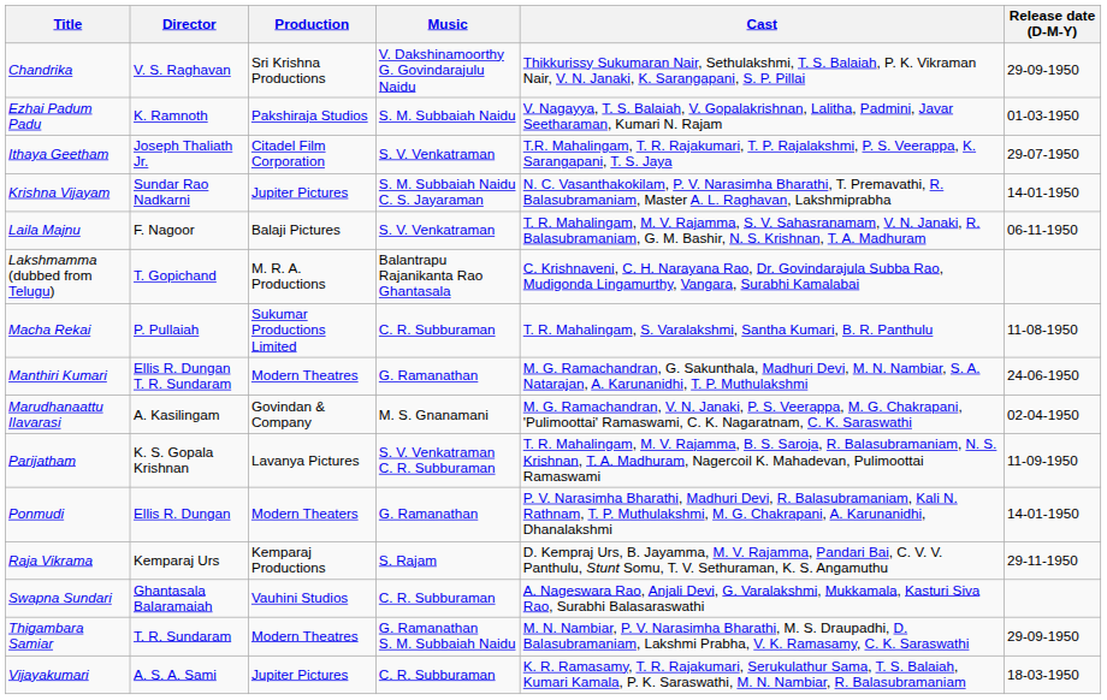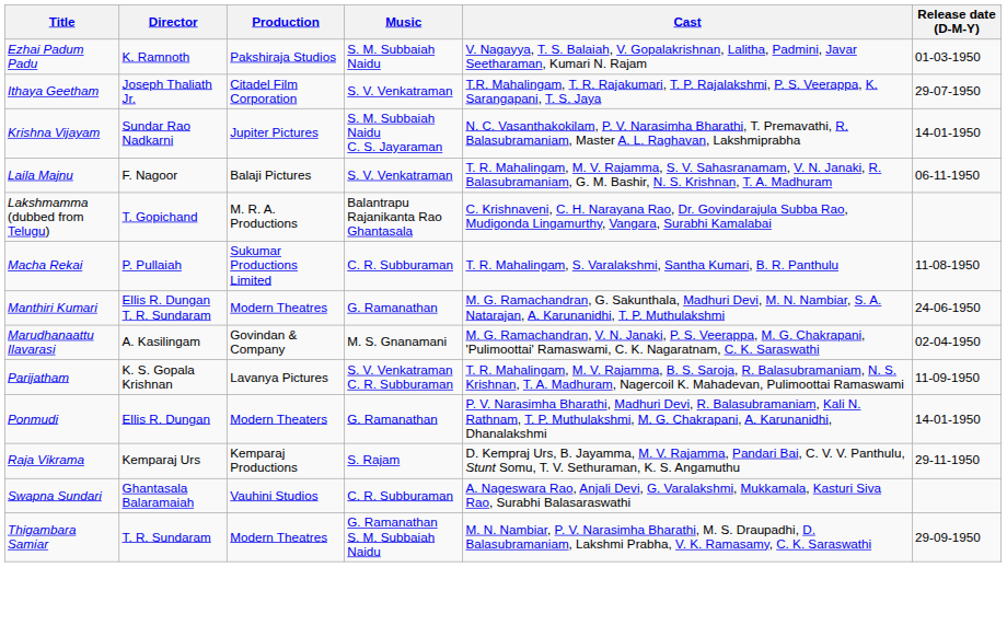- row: Chandrika | V. S. Raghavan | Sri Krishna Productions | V. Dakshinamoorthy G. Govindarajulu Naidu | Thikkurissy Sukumaran Nair, Sethulakshmi, T. S. Balaiah, P. K. Vikraman Nair, V. N. Janaki, K. Sarangapani, S. P. Pillai | 29-09-1950
- row: Vijayakumari | A. S. A. Sami | Jupiter Pictures | C. R. Subburaman | K. R. Ramasamy, T. R. Rajakumari, Serukulathur Sama, T. S. Balaiah, Kumari Kamala, P. K. Saraswathi, M. N. Nambiar, R. Balasubramaniam | 18-03-1950
